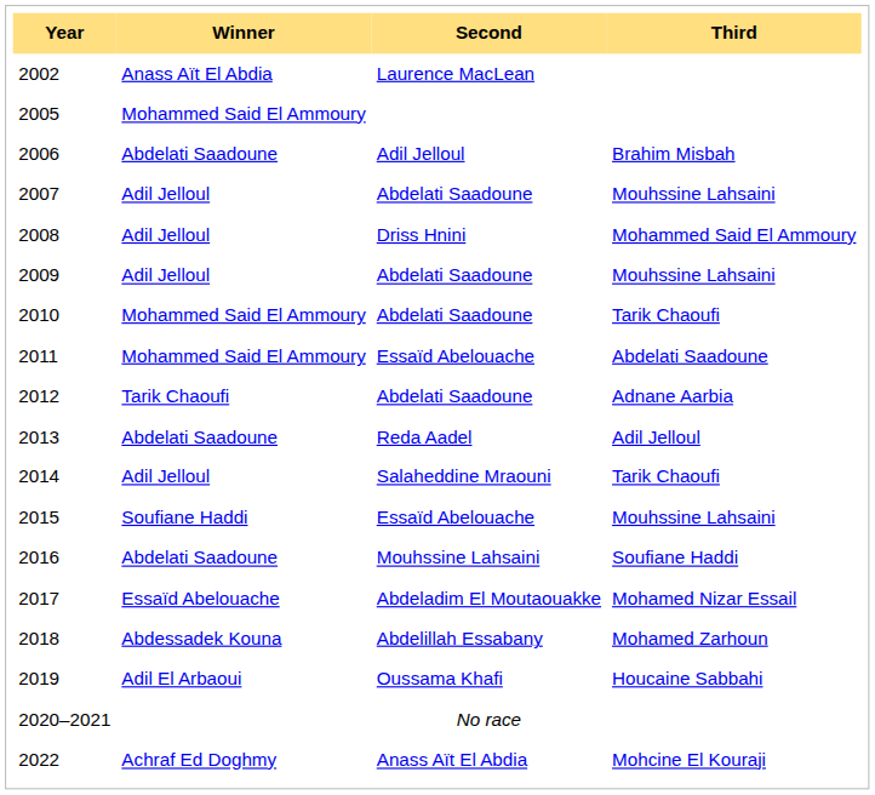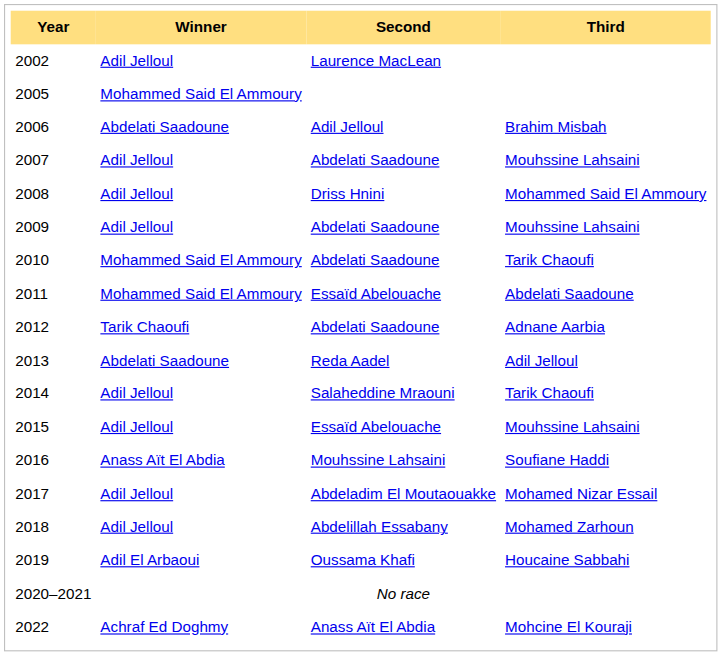2002 | Winner: Anass Aït El Abdia -> Adil Jelloul
2015 | Winner: Soufiane Haddi -> Adil Jelloul
2016 | Winner: Abdelati Saadoune -> Anass Aït El Abdia
2017 | Winner: Essaïd Abelouache -> Adil Jelloul
2018 | Winner: Abdessadek Kouna -> Adil Jelloul
